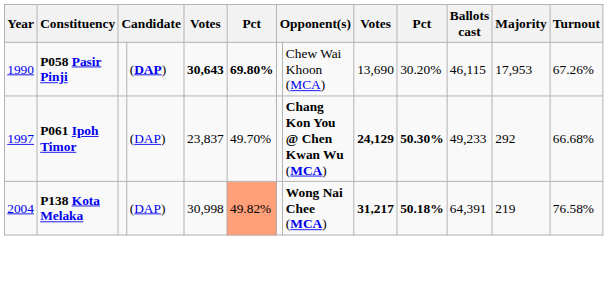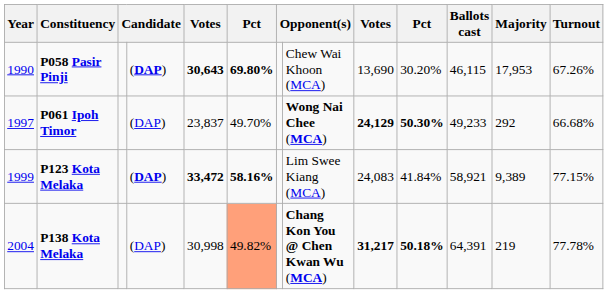P061 Ipoh Timor | column 8: Chang Kon You @ Chen Kwan Wu (MCA) -> Wong Nai Chee (MCA)
+ row: 1999 | P123 Kota Melaka | (DAP) | 33,472 | 58.16% | Lim Swee Kiang (MCA) | 24,083 | 41.84% | 58,921 | 9,389 | 77.15%
P138 Kota Melaka | column 8: Wong Nai Chee (MCA) -> Chang Kon You @ Chen Kwan Wu (MCA)
P138 Kota Melaka | Turnout: 76.58% -> 77.78%
